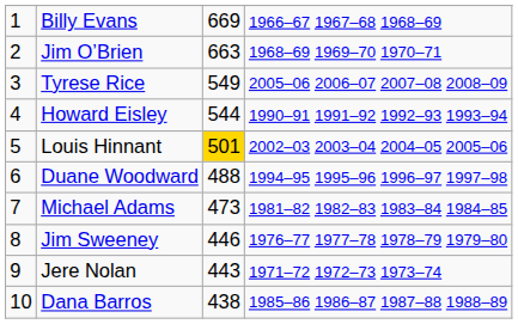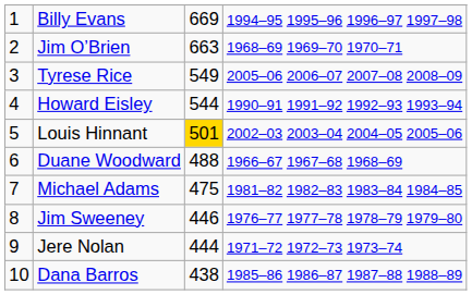Billy Evans | column 4: 1966–67 1967–68 1968–69 -> 1994–95 1995–96 1996–97 1997–98
Duane Woodward | column 4: 1994–95 1995–96 1996–97 1997–98 -> 1966–67 1967–68 1968–69
Michael Adams | column 3: 473 -> 475
Jere Nolan | column 3: 443 -> 444
